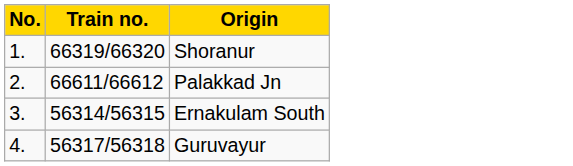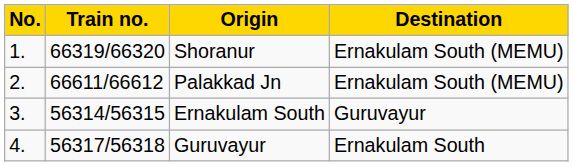+ column: Destination | Ernakulam South (MEMU) | Ernakulam South (MEMU) | Guruvayur | Ernakulam South
